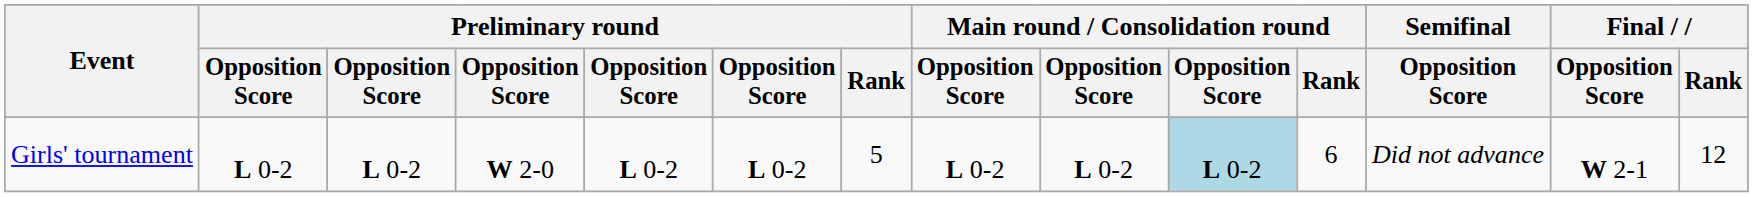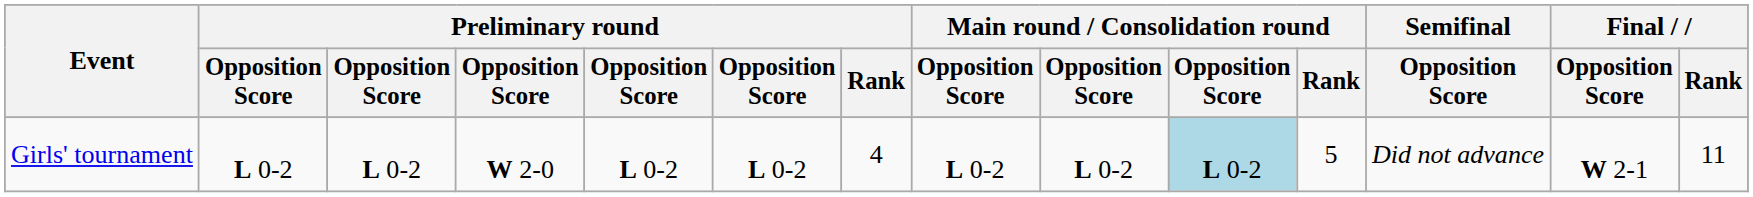Girls' tournament | Preliminary round / Rank: 5 -> 4
Girls' tournament | Main round / Consolidation round / Rank: 6 -> 5
Girls' tournament | Final / Rank: 12 -> 11
